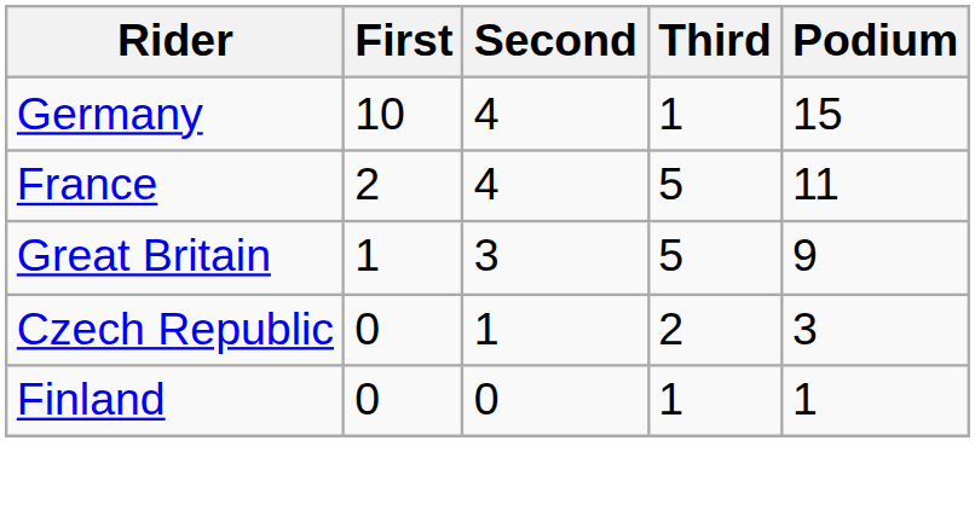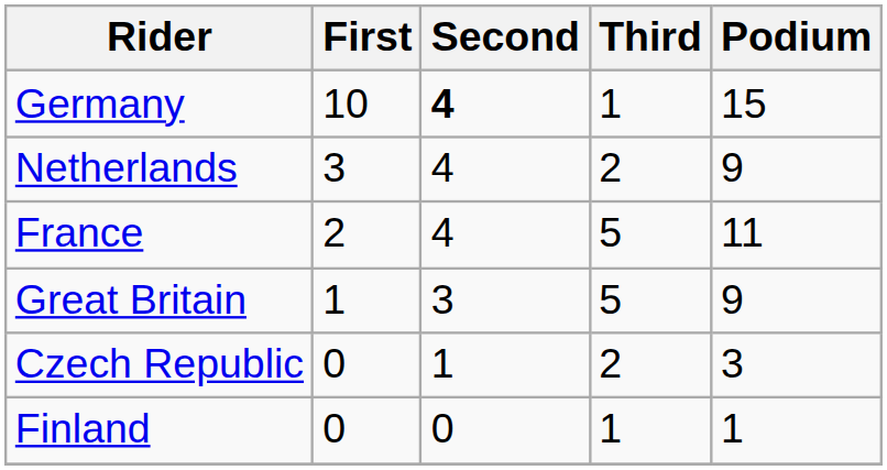Germany | Second: normal -> bold
+ row: Netherlands | 3 | 4 | 2 | 9
